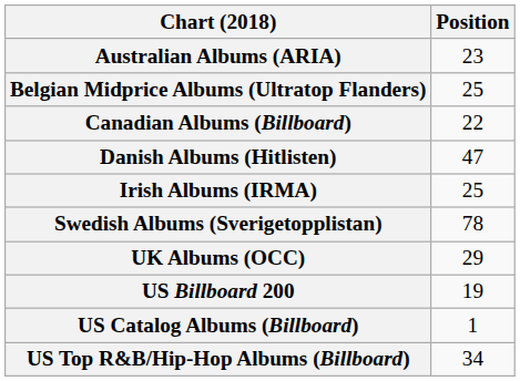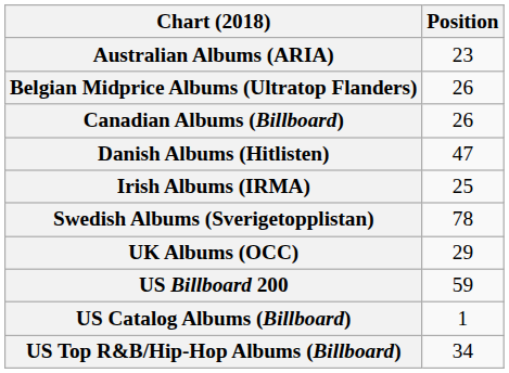Belgian Midprice Albums (Ultratop Flanders) | Position: 25 -> 26
Canadian Albums (Billboard) | Position: 22 -> 26
US Billboard 200 | Position: 19 -> 59
